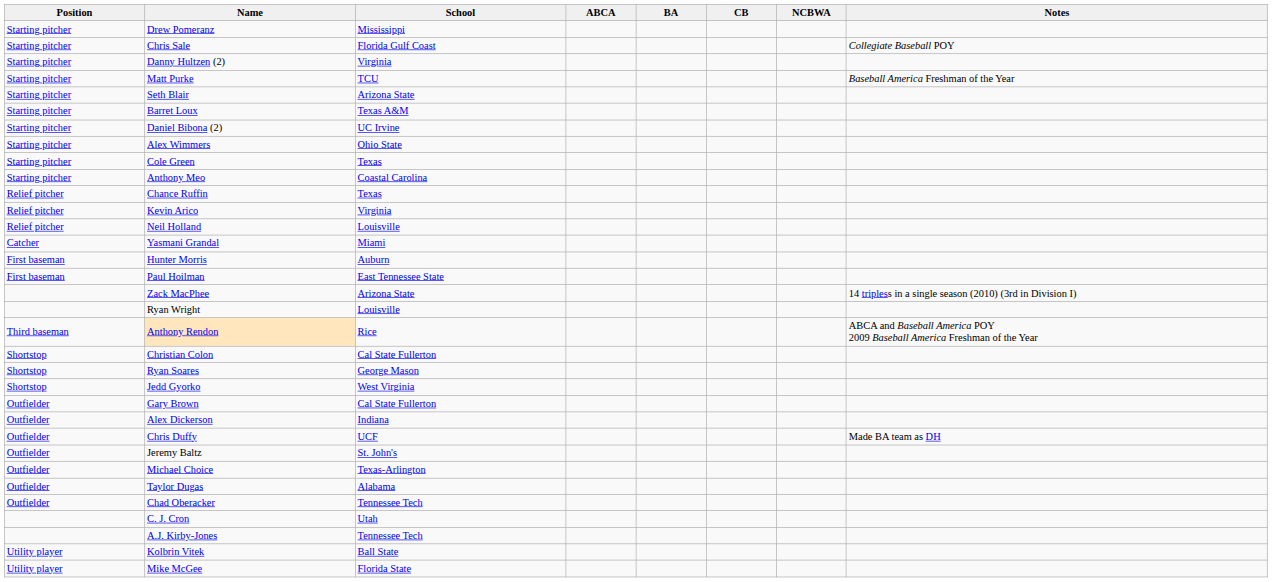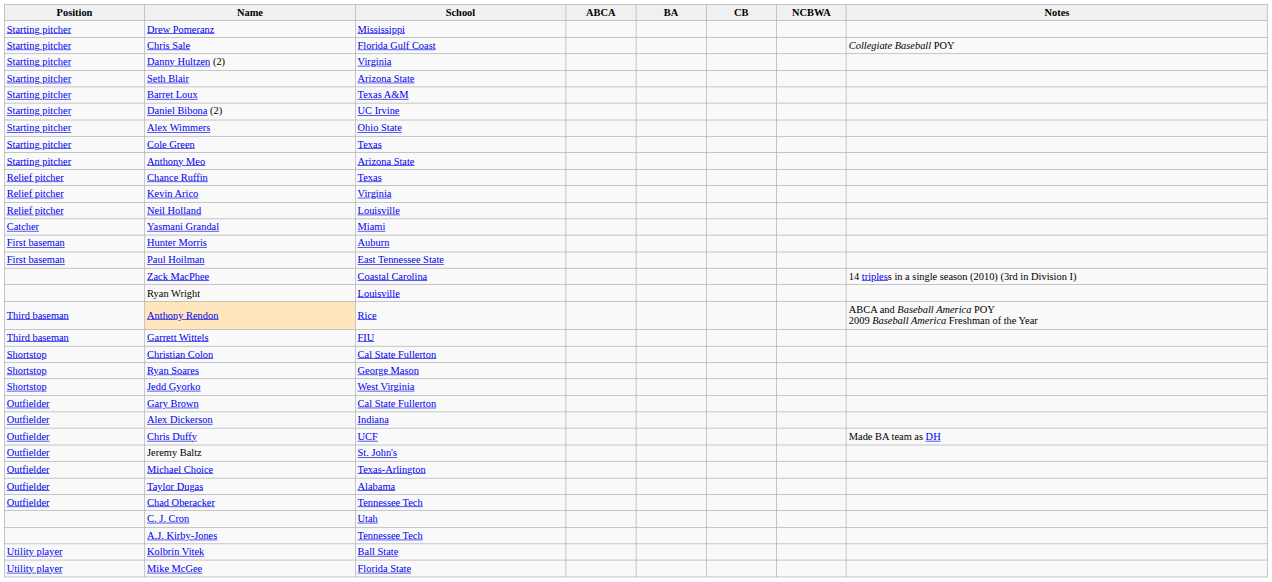- row: Starting pitcher | Matt Purke | TCU | Baseball America Freshman of the Year
Anthony Meo | School: Coastal Carolina -> Arizona State
Zack MacPhee | School: Arizona State -> Coastal Carolina
+ row: Third baseman | Garrett Wittels | FIU
